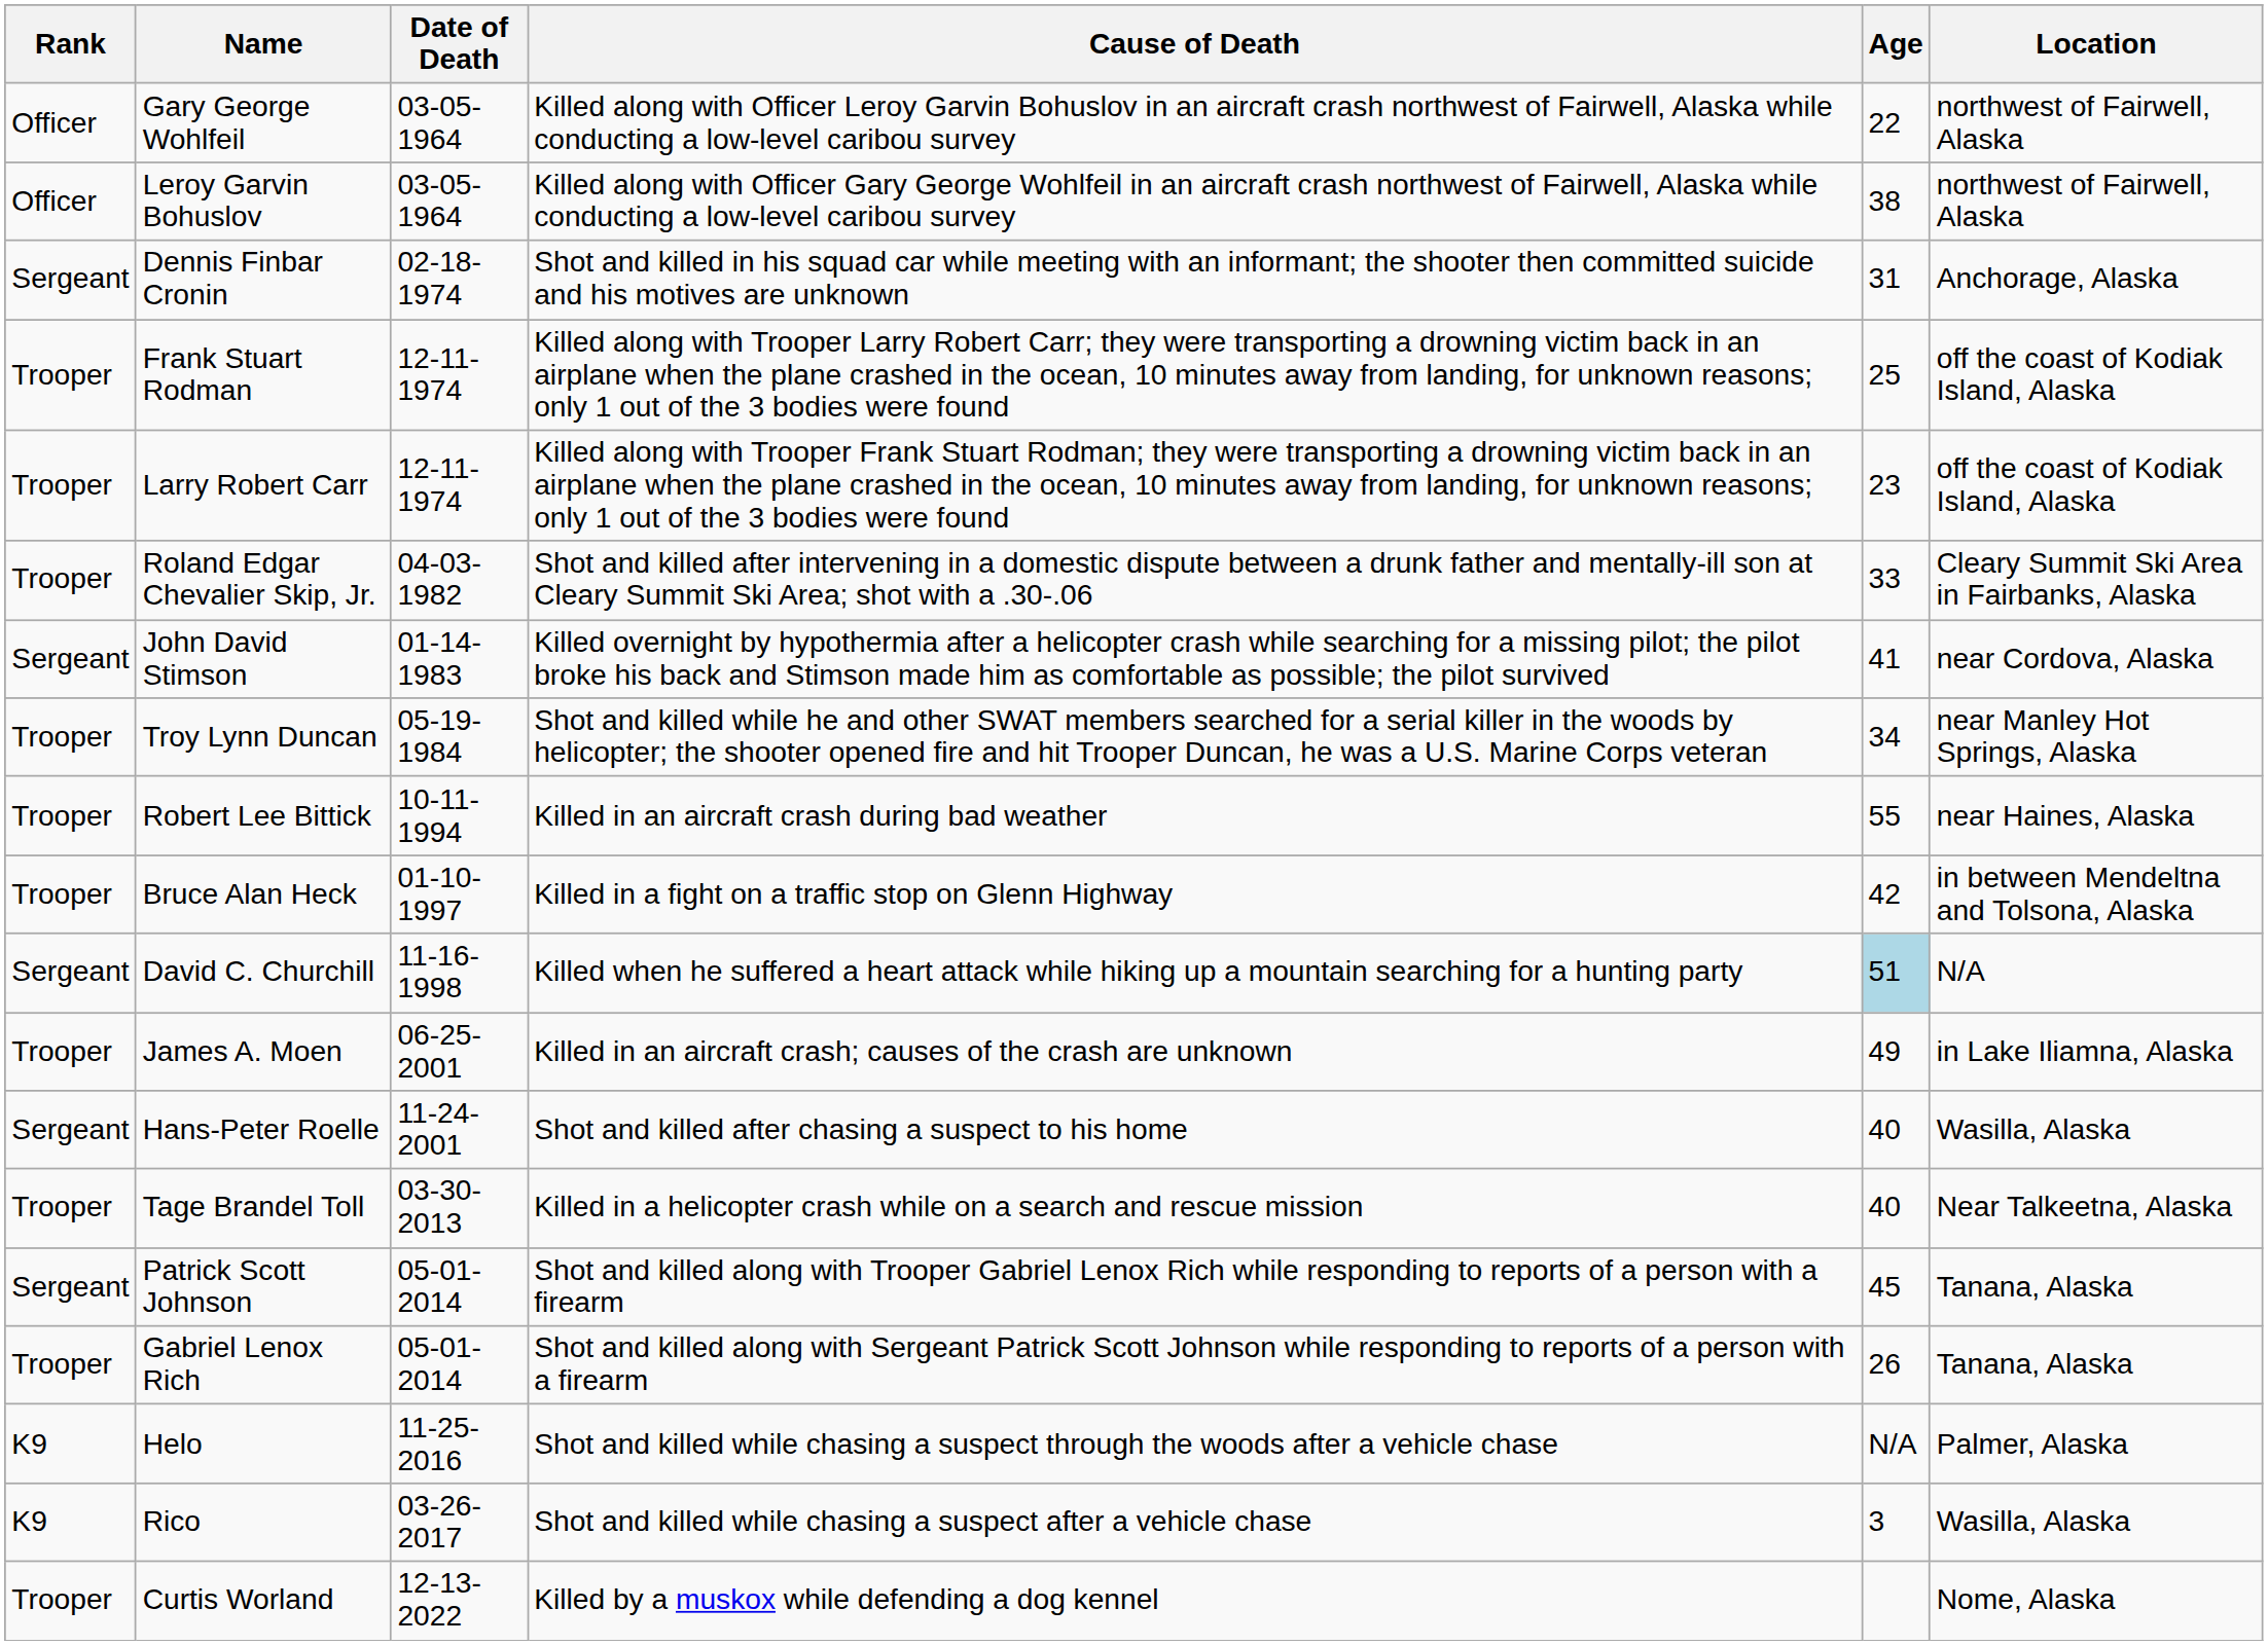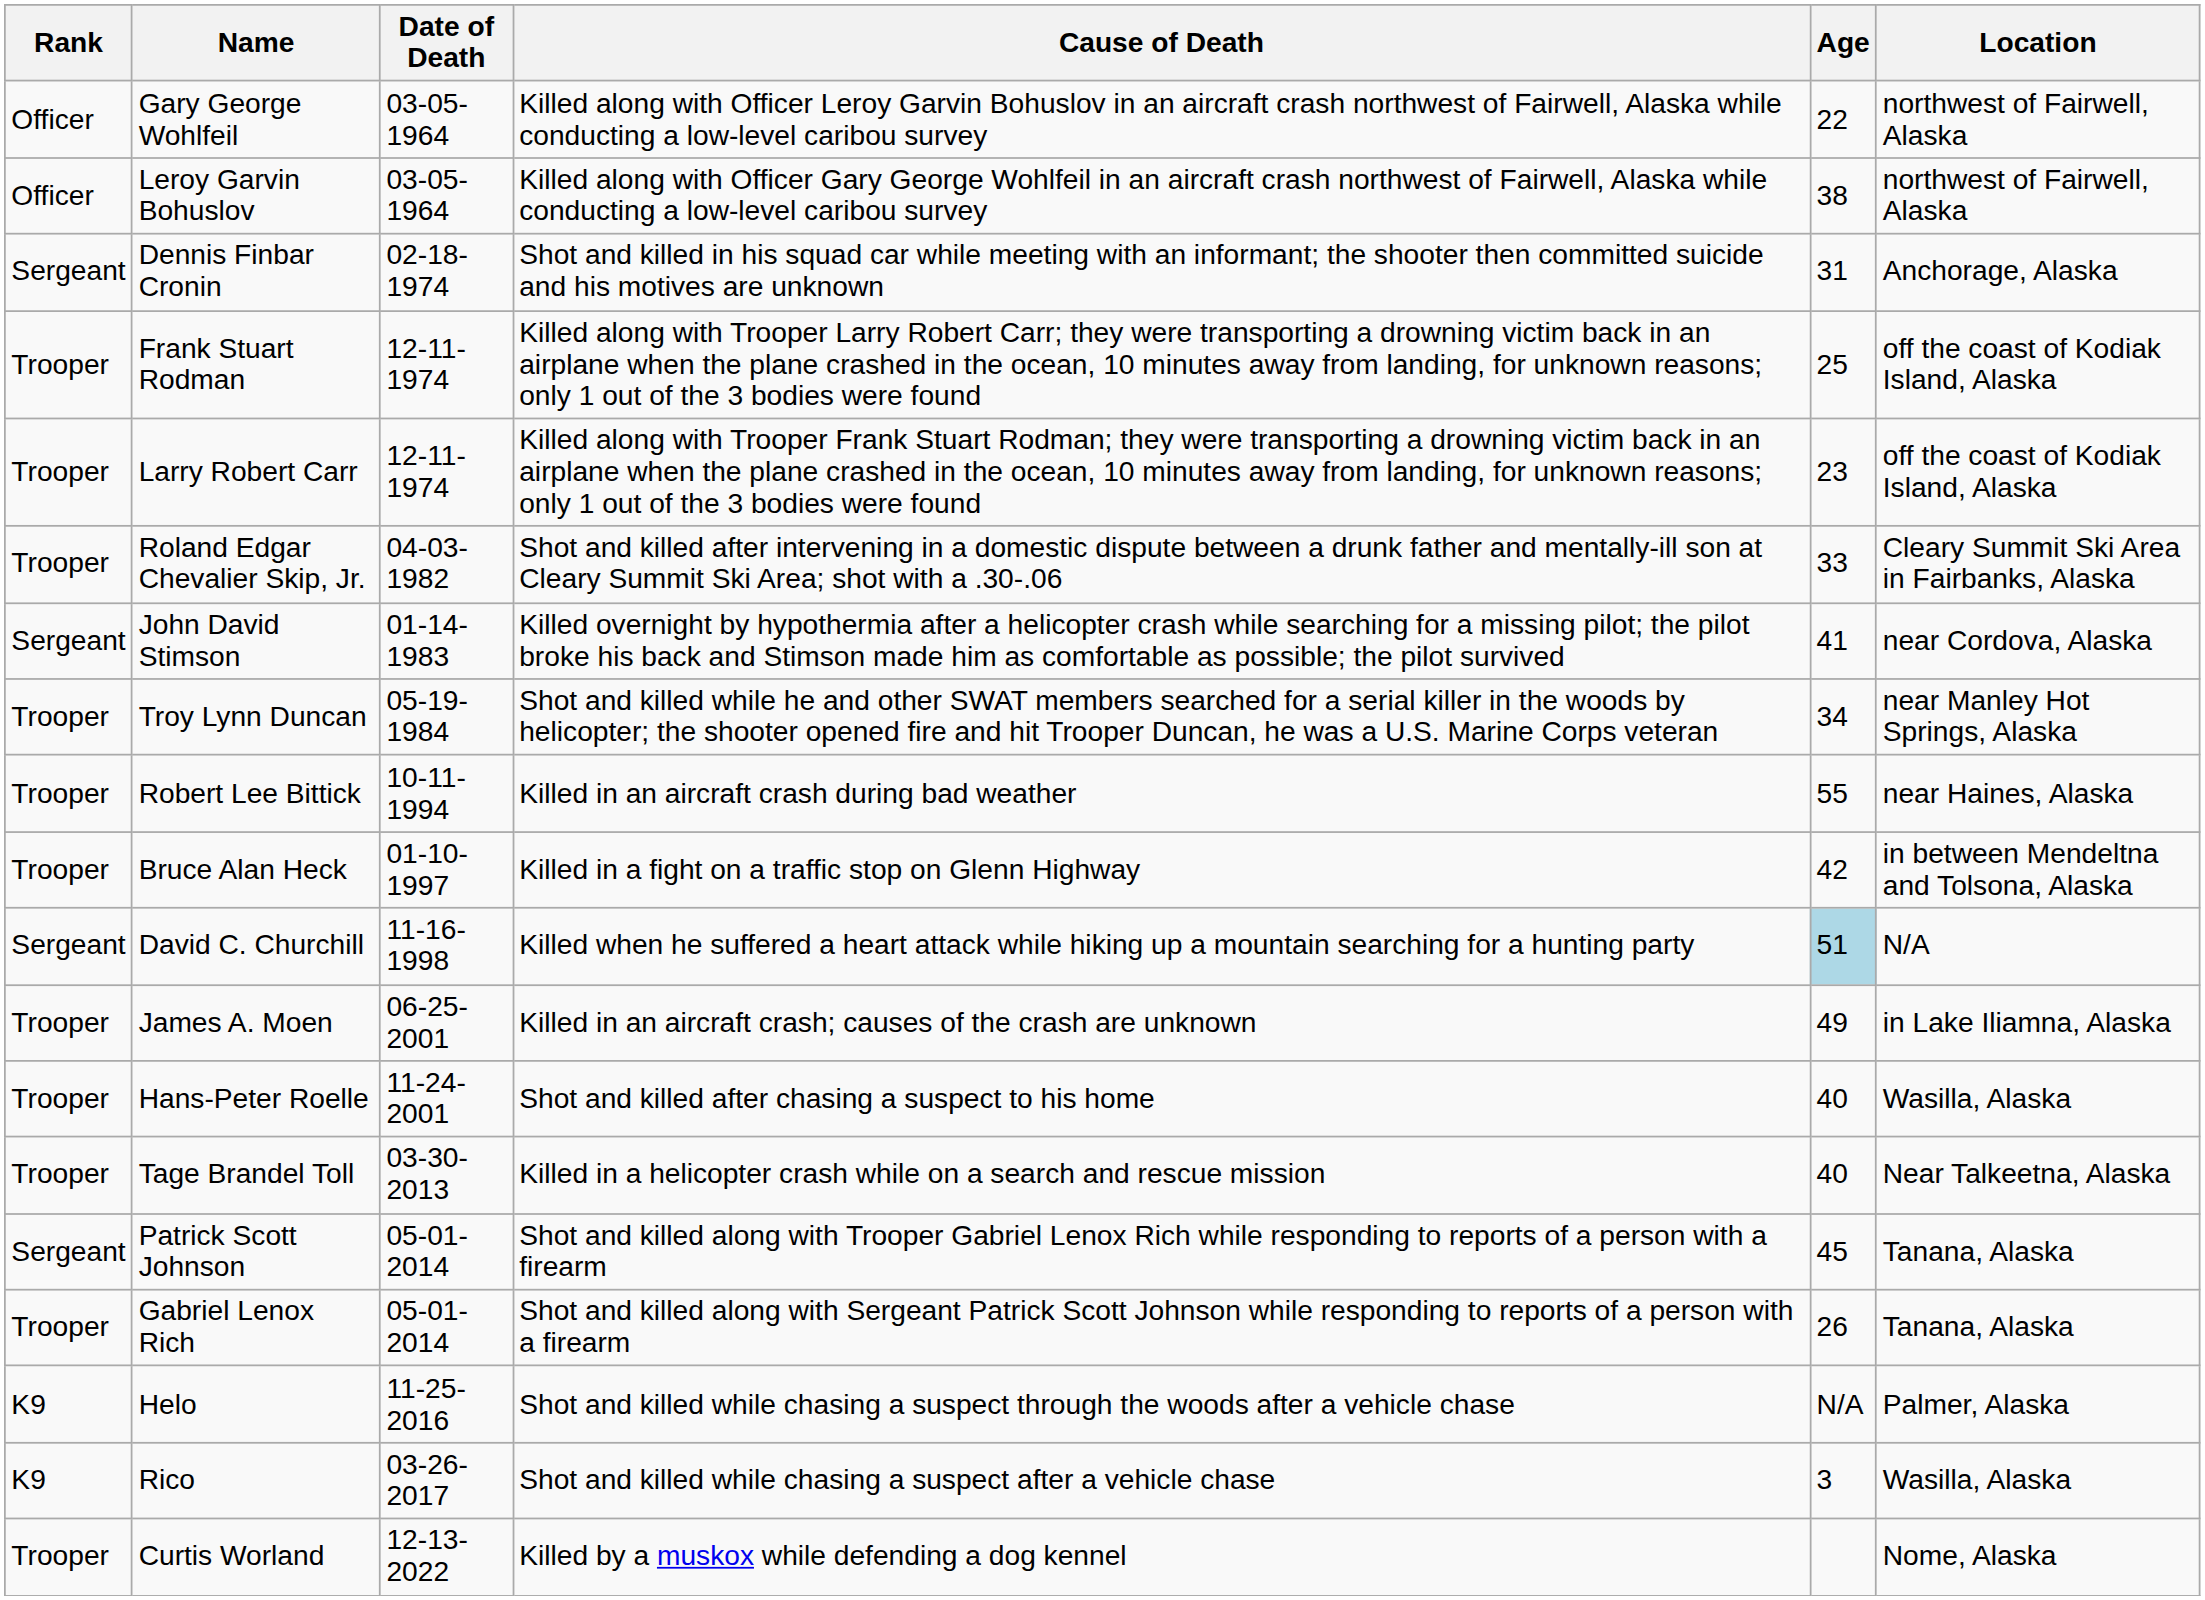Hans-Peter Roelle | Rank: Sergeant -> Trooper
